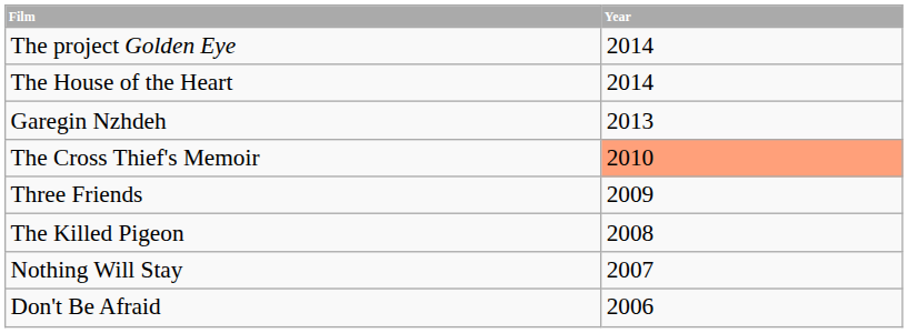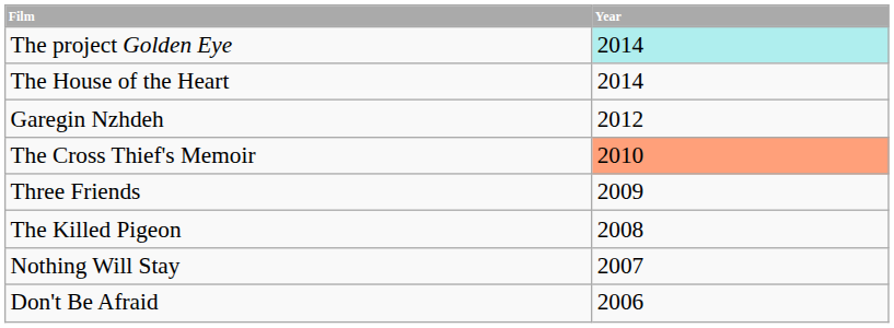The project Golden Eye | Year: no background -> paleturquoise background
Garegin Nzhdeh | Year: 2013 -> 2012
